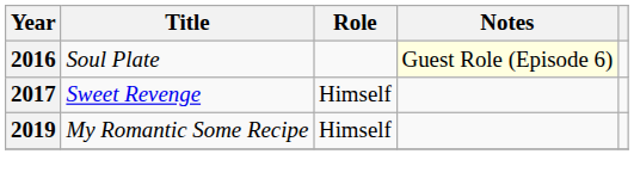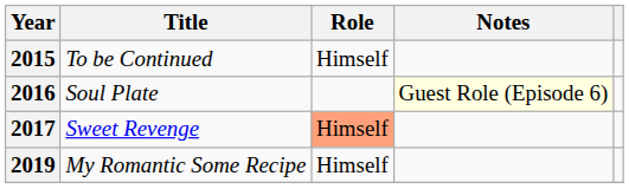+ row: 2015 | To be Continued | Himself
2017 | Role: no background -> lightsalmon background
